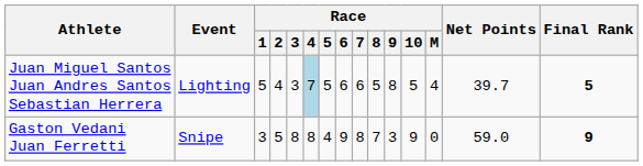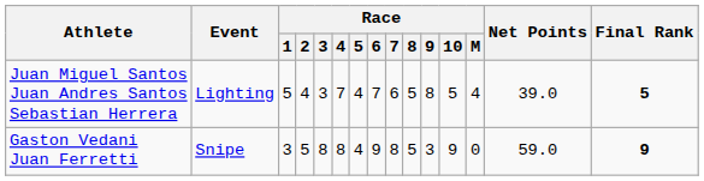Juan Miguel Santos Juan Andres Santos Sebastian Herrera | Race / 4: lightblue background -> no background
Juan Miguel Santos Juan Andres Santos Sebastian Herrera | Race / 5: 5 -> 4
Juan Miguel Santos Juan Andres Santos Sebastian Herrera | Race / 6: 6 -> 7
Juan Miguel Santos Juan Andres Santos Sebastian Herrera | Net Points: 39.7 -> 39.0
Gaston Vedani Juan Ferretti | Race / 8: 7 -> 5
